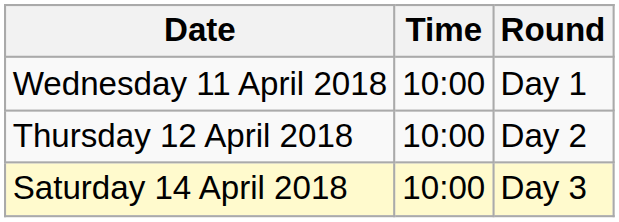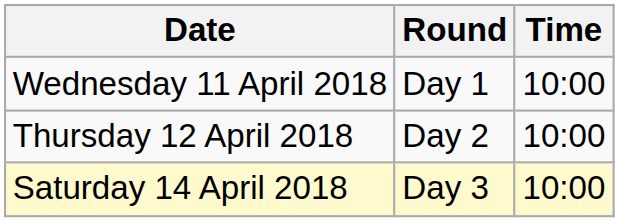columns swapped: Time <-> Round
